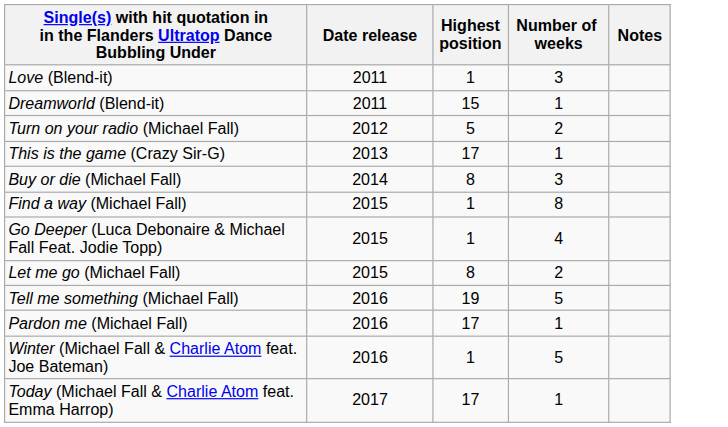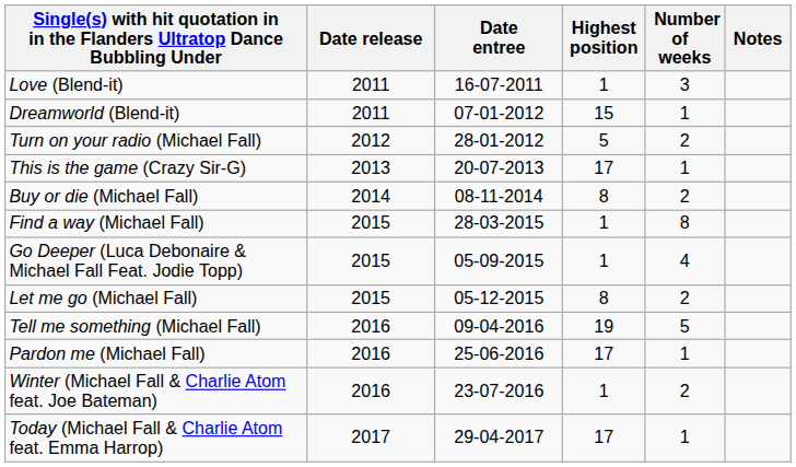+ column: Date entree | 16-07-2011 | 07-01-2012 | 28-01-2012 | 20-07-2013 | 08-11-2014 | 28-03-2015 | 05-09-2015 | 05-12-2015 | 09-04-2016 | 25-06-2016 | 23-07-2016 | 29-04-2017
Buy or die (Michael Fall) | Number of weeks: 3 -> 2
Winter (Michael Fall & Charlie Atom feat. Joe Bateman) | Number of weeks: 5 -> 2
